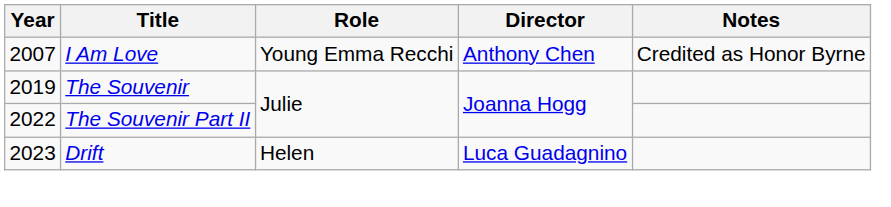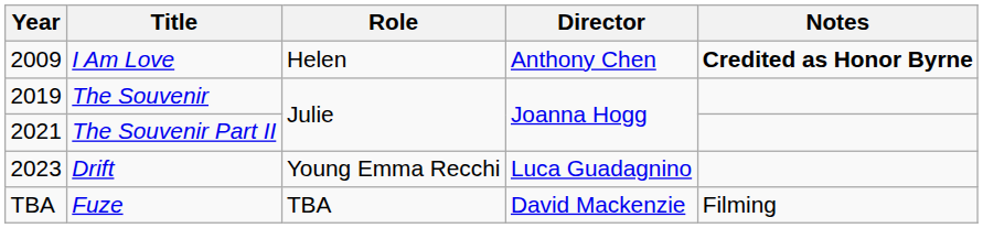I Am Love | Year: 2007 -> 2009
I Am Love | Role: Young Emma Recchi -> Helen
I Am Love | Notes: normal -> bold
The Souvenir Part II | Year: 2022 -> 2021
Drift | Role: Helen -> Young Emma Recchi
+ row: TBA | Fuze | TBA | David Mackenzie | Filming
